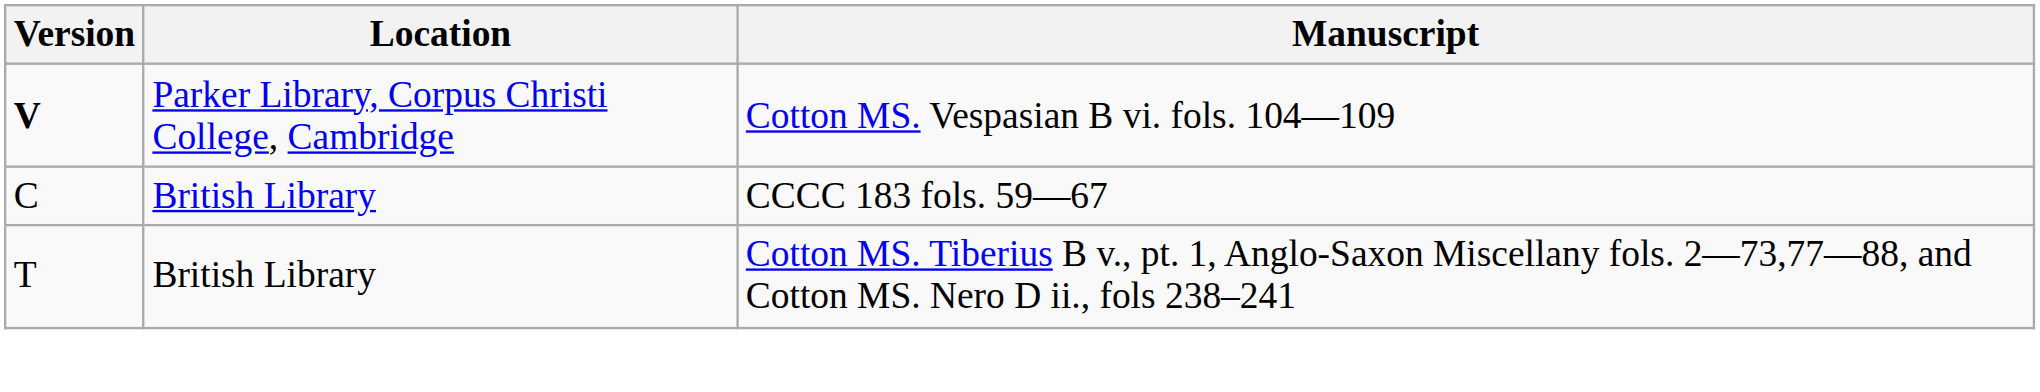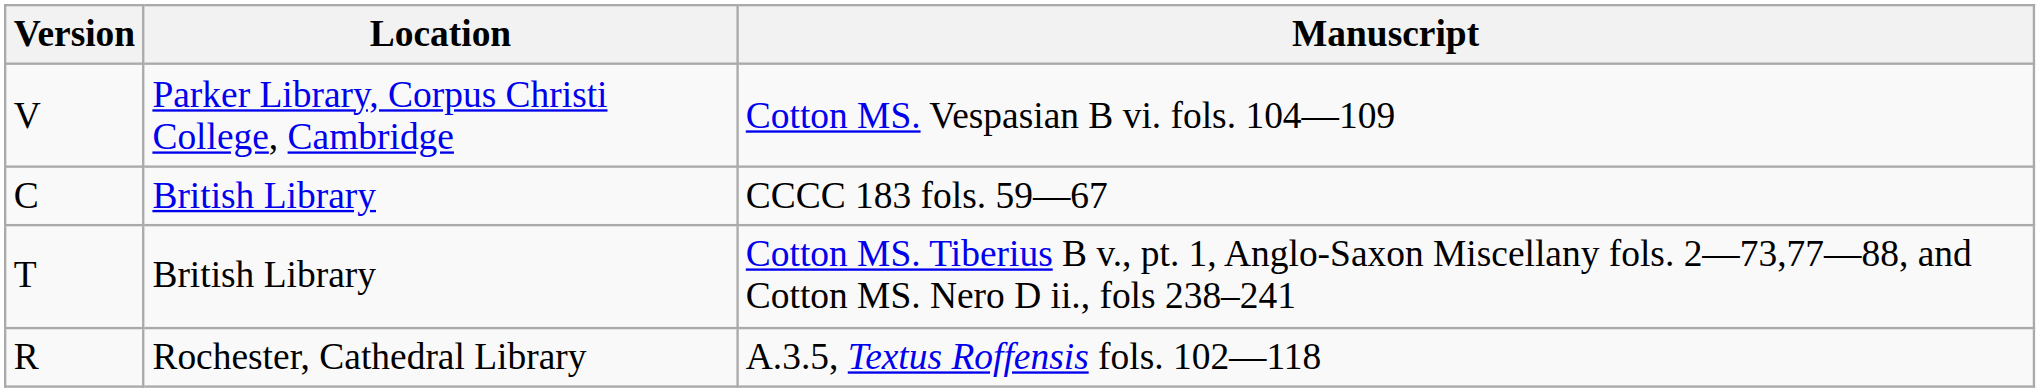Cotton MS. Vespasian B vi. fols. 104—109 | Version: bold -> normal
+ row: R | Rochester, Cathedral Library | A.3.5, Textus Roffensis fols. 102—118
